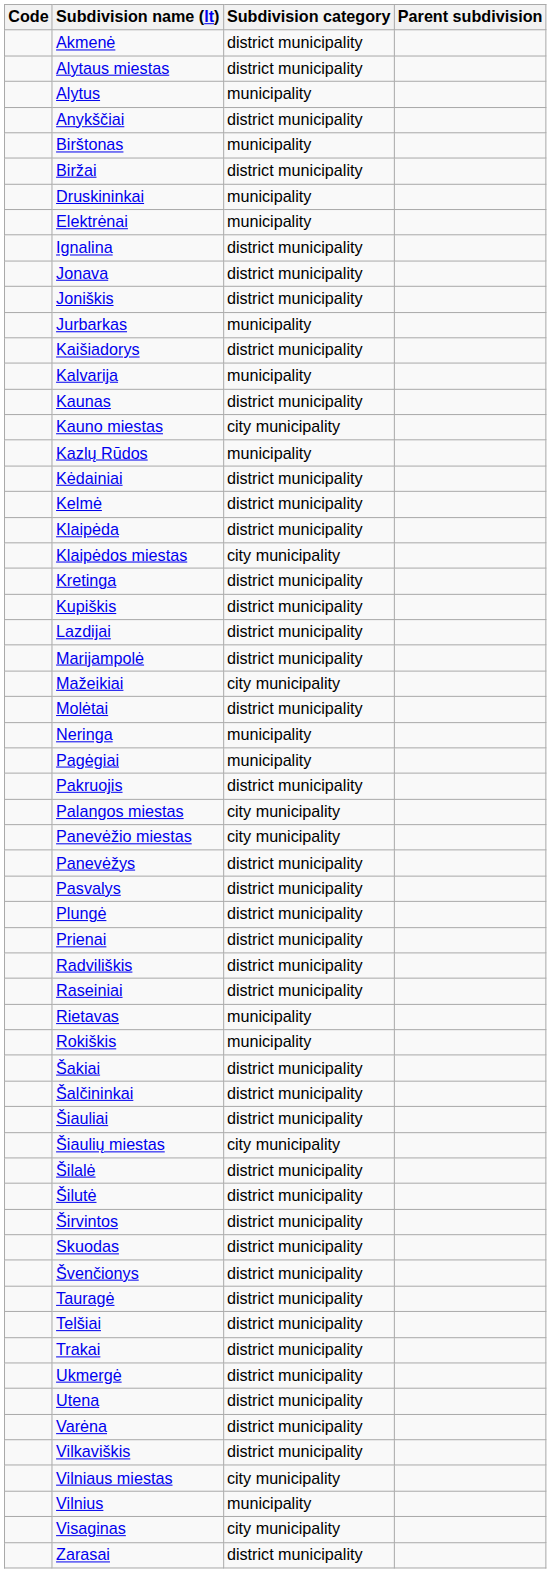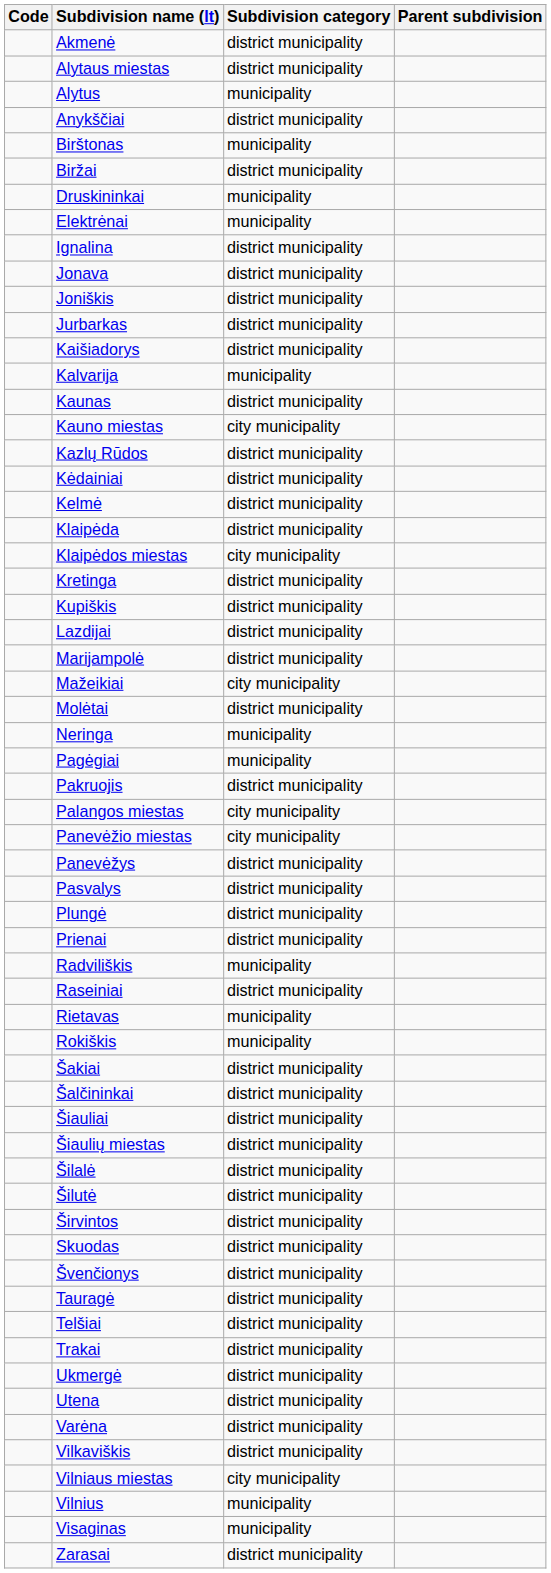Jurbarkas | Subdivision category: municipality -> district municipality
Kazlų Rūdos | Subdivision category: municipality -> district municipality
Radviliškis | Subdivision category: district municipality -> municipality
Šiaulių miestas | Subdivision category: city municipality -> district municipality
Visaginas | Subdivision category: city municipality -> municipality
